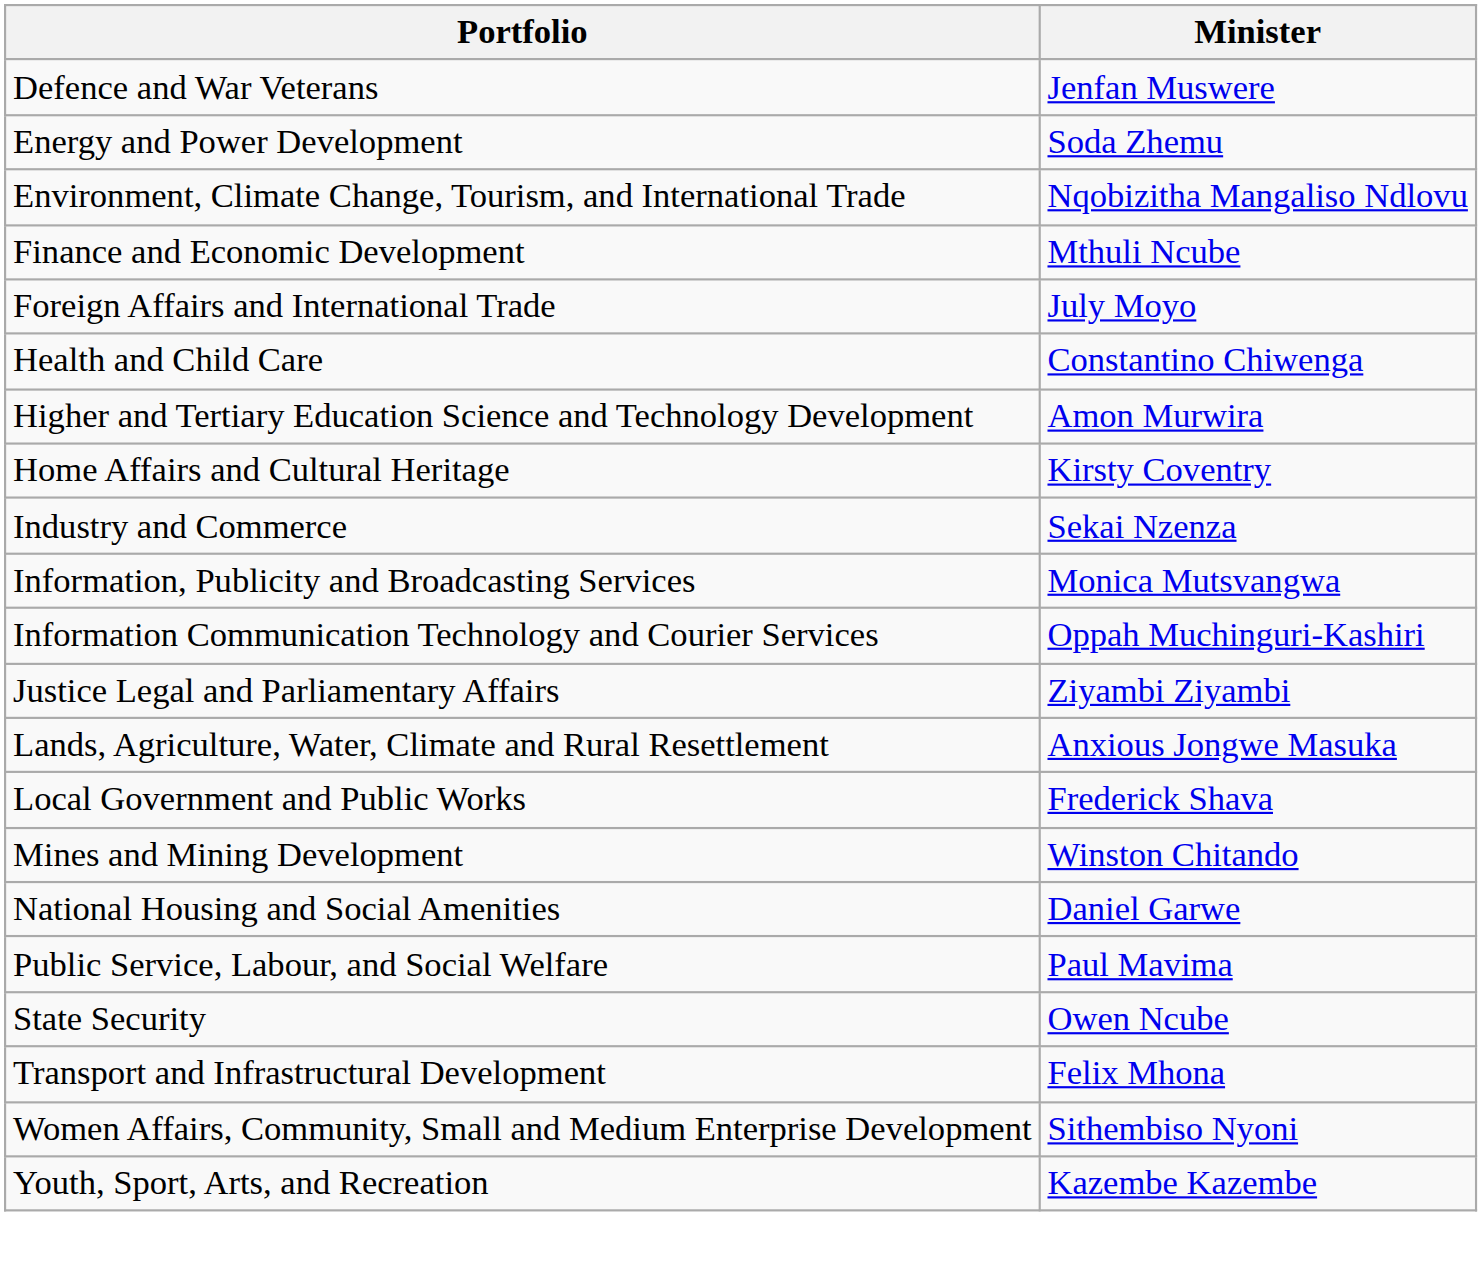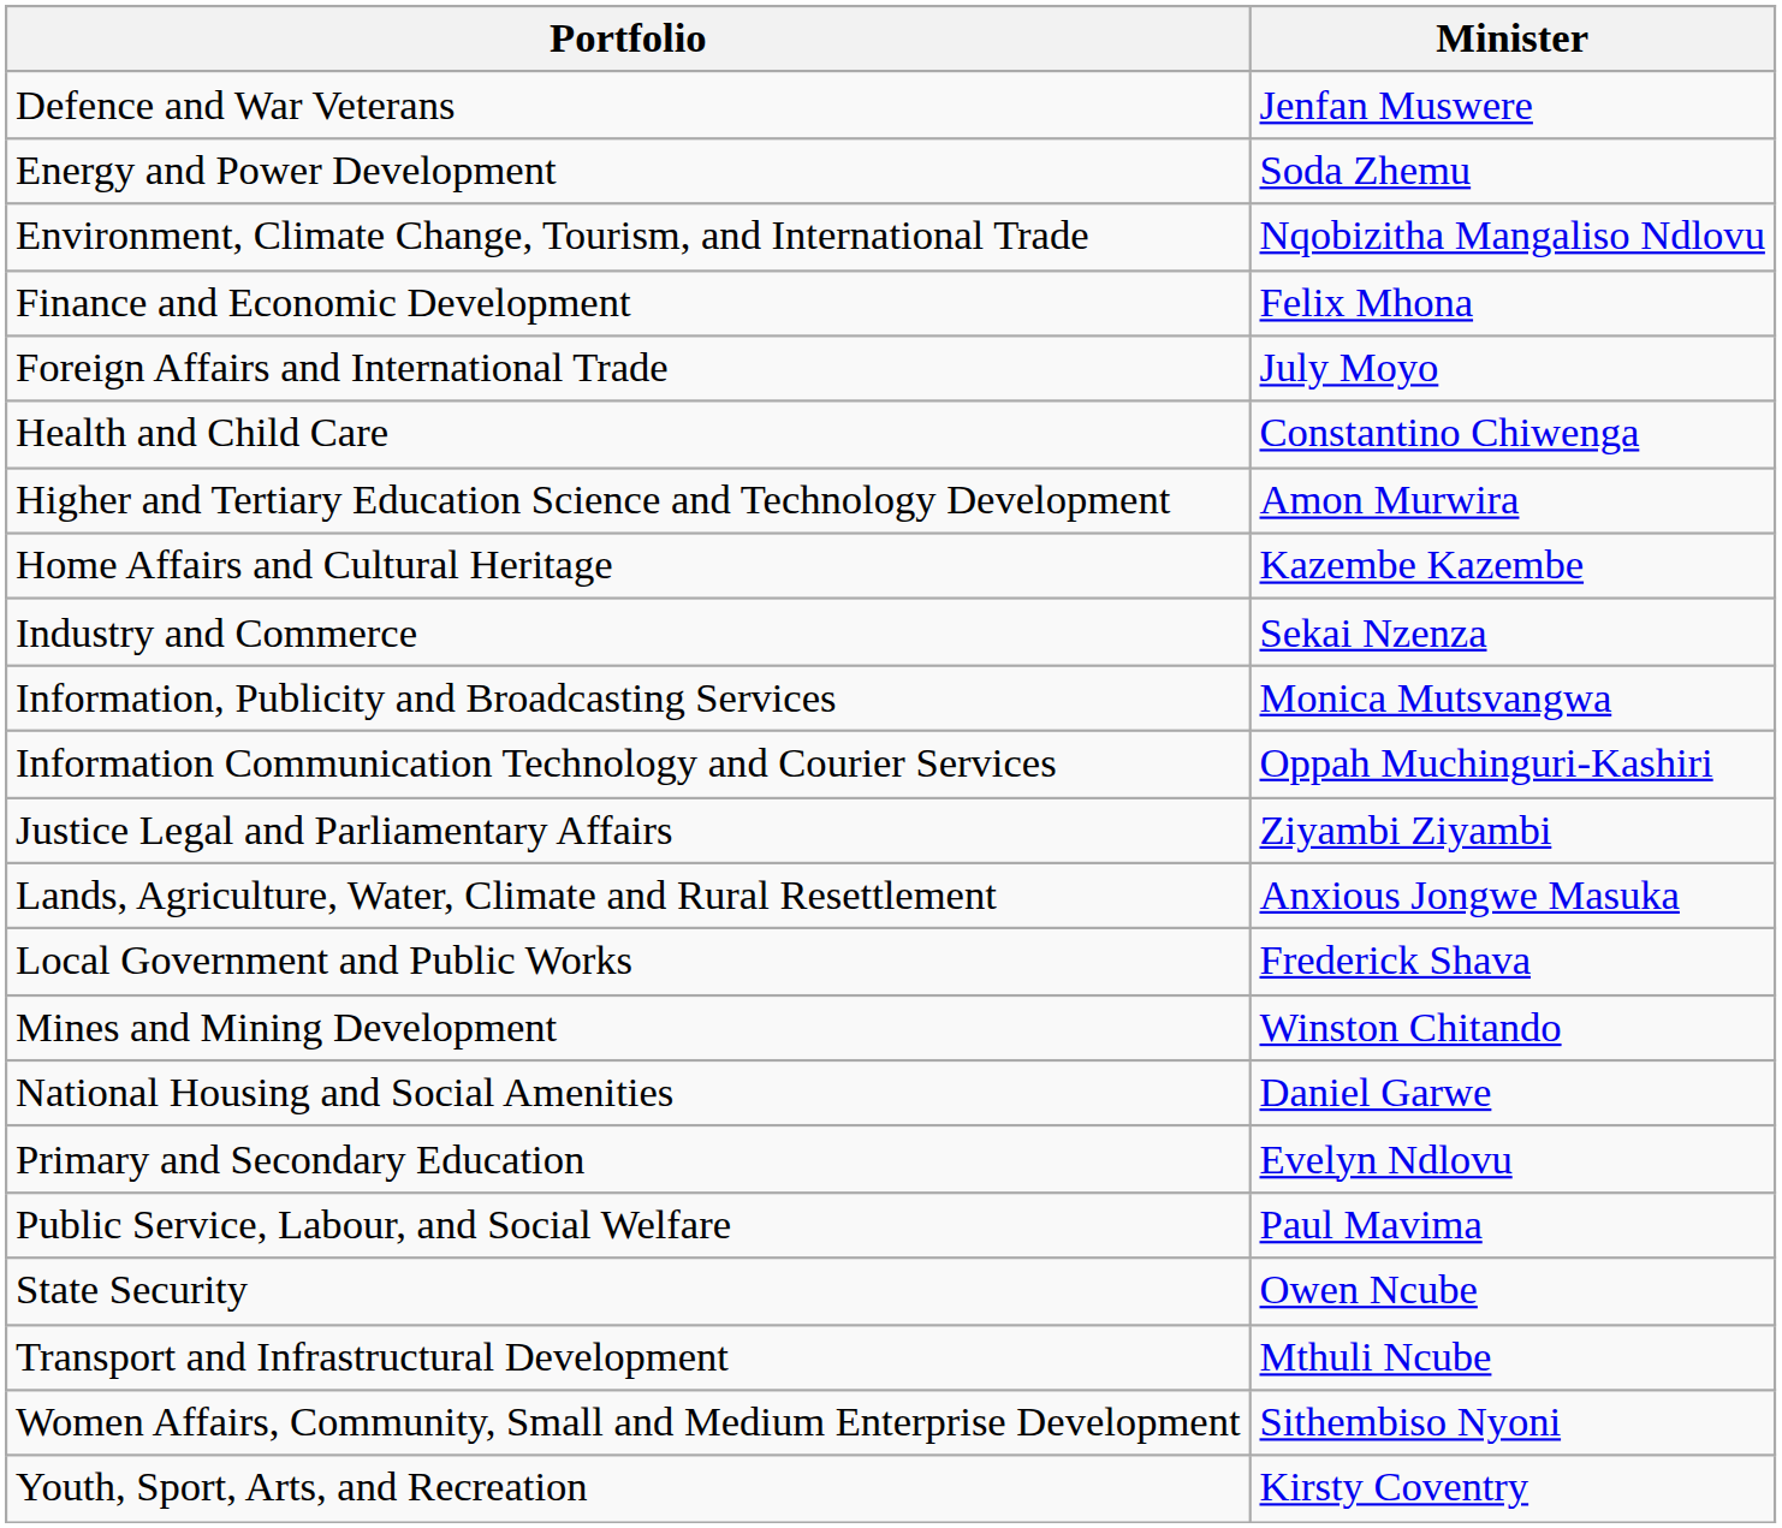Finance and Economic Development | Minister: Mthuli Ncube -> Felix Mhona
Home Affairs and Cultural Heritage | Minister: Kirsty Coventry -> Kazembe Kazembe
+ row: Primary and Secondary Education | Evelyn Ndlovu
Transport and Infrastructural Development | Minister: Felix Mhona -> Mthuli Ncube
Youth, Sport, Arts, and Recreation | Minister: Kazembe Kazembe -> Kirsty Coventry
